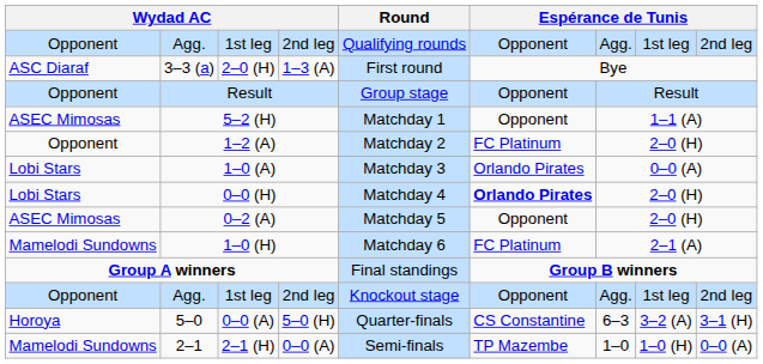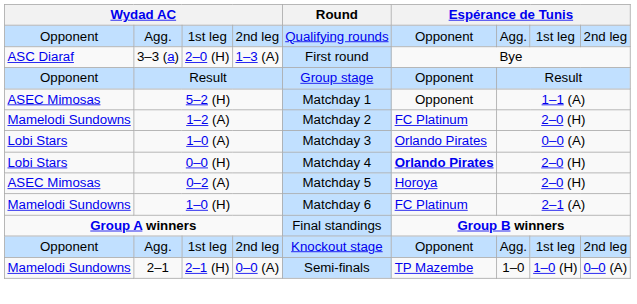1–2 (A) | column 1: Opponent -> Mamelodi Sundowns
0–2 (A) | column 6: Opponent -> Horoya
- row: Horoya | 5–0 | 0–0 (A) | 5–0 (H) | Quarter-finals | CS Constantine | 6–3 | 3–2 (A) | 3–1 (H)
